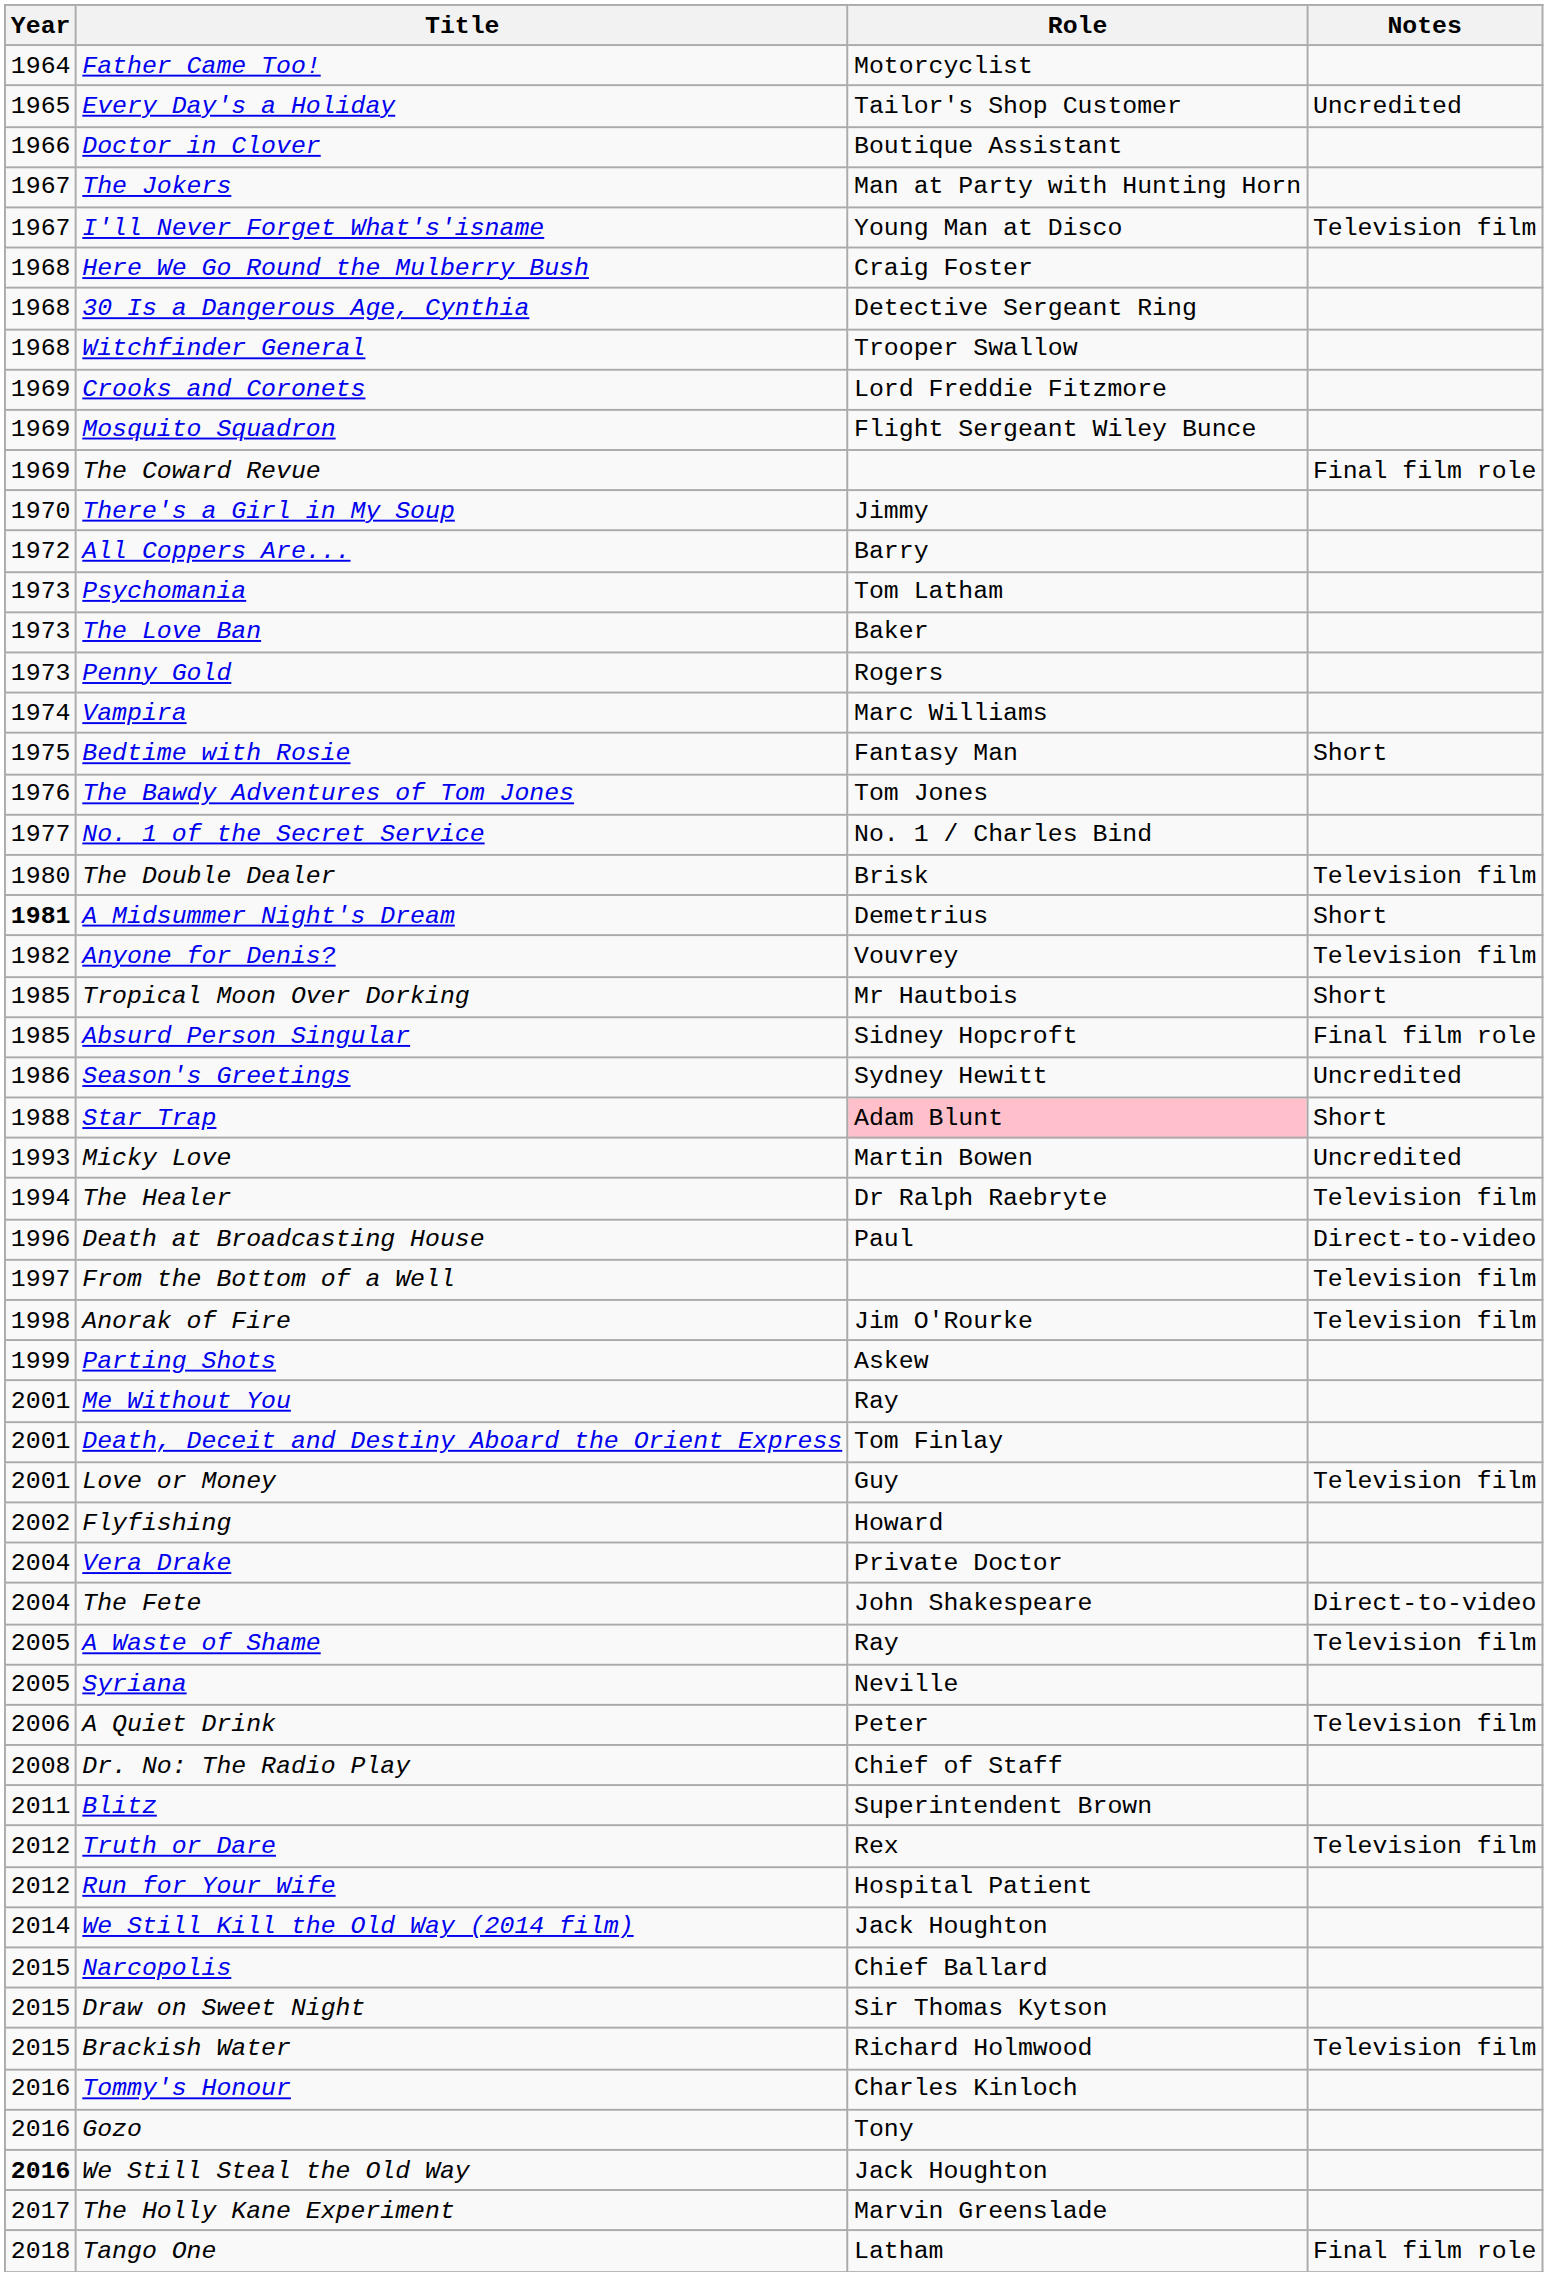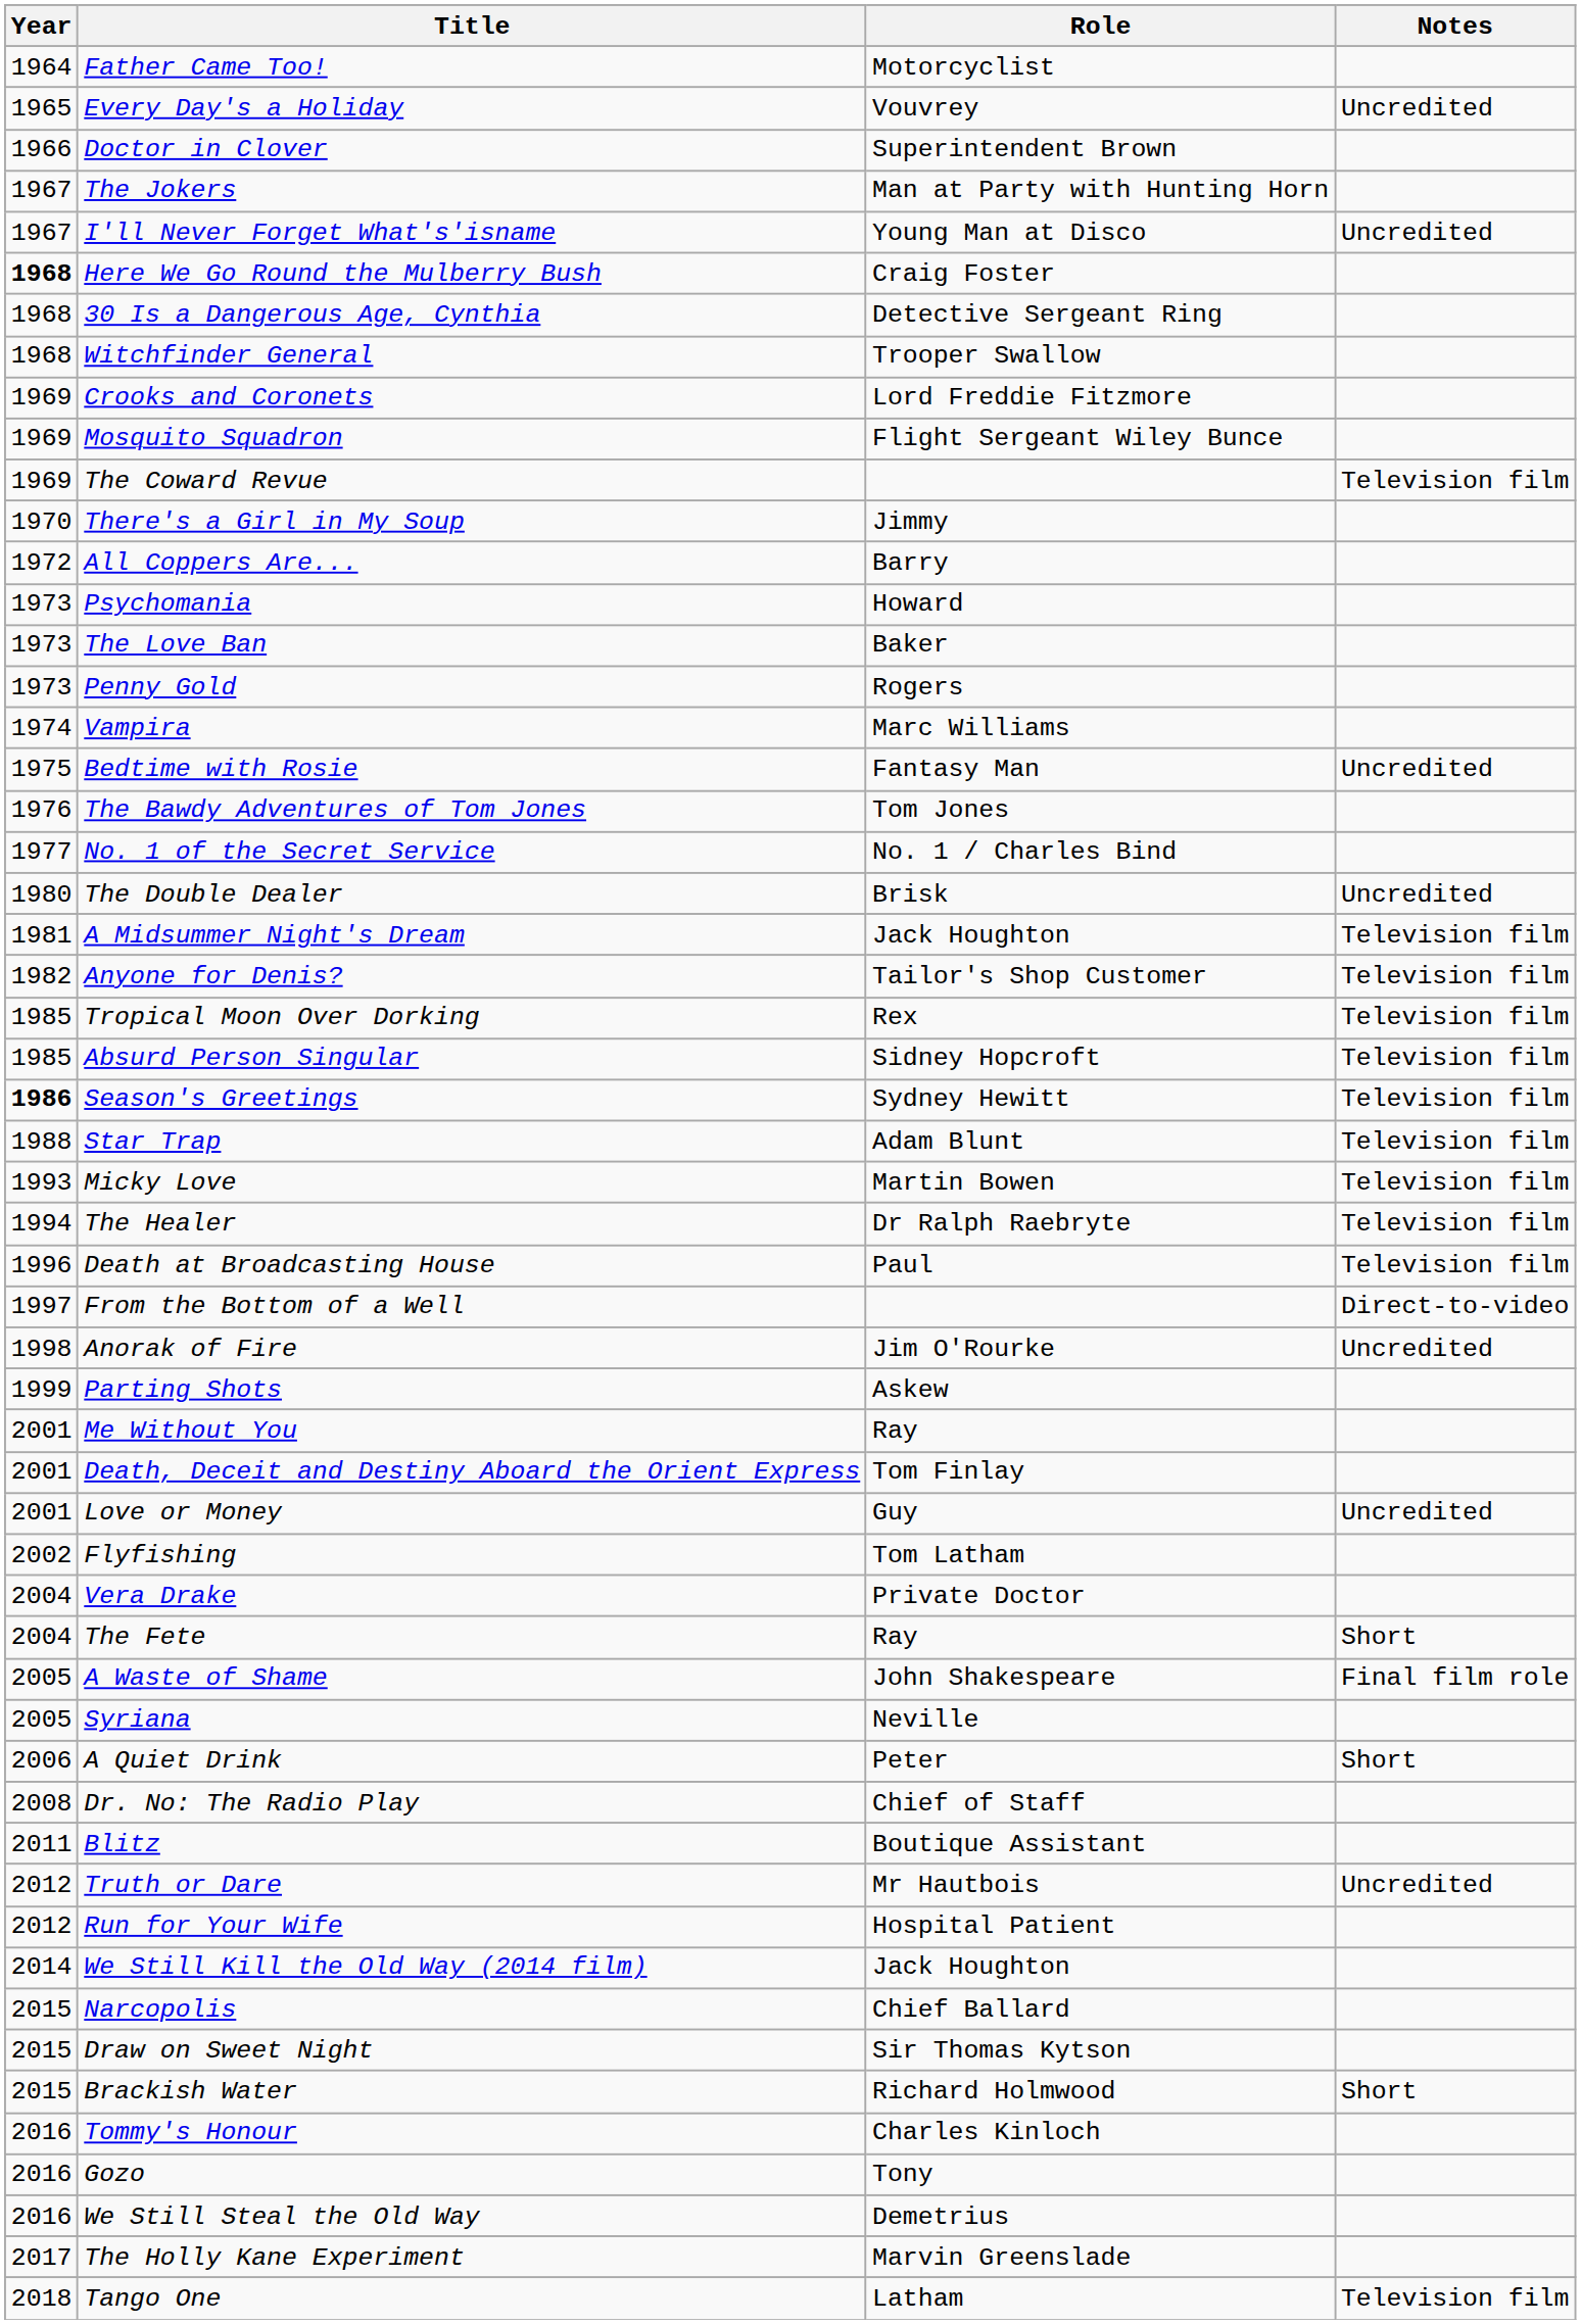Every Day's a Holiday | Role: Tailor's Shop Customer -> Vouvrey
Doctor in Clover | Role: Boutique Assistant -> Superintendent Brown
I'll Never Forget What's'isname | Notes: Television film -> Uncredited
Here We Go Round the Mulberry Bush | Year: normal -> bold
The Coward Revue | Notes: Final film role -> Television film
Psychomania | Role: Tom Latham -> Howard
Bedtime with Rosie | Notes: Short -> Uncredited
The Double Dealer | Notes: Television film -> Uncredited
A Midsummer Night's Dream | Year: bold -> normal
A Midsummer Night's Dream | Role: Demetrius -> Jack Houghton
A Midsummer Night's Dream | Notes: Short -> Television film
Anyone for Denis? | Role: Vouvrey -> Tailor's Shop Customer
Tropical Moon Over Dorking | Role: Mr Hautbois -> Rex
Tropical Moon Over Dorking | Notes: Short -> Television film
Absurd Person Singular | Notes: Final film role -> Television film
Season's Greetings | Year: normal -> bold
Season's Greetings | Notes: Uncredited -> Television film
Star Trap | Role: pink background -> no background
Star Trap | Notes: Short -> Television film
Micky Love | Notes: Uncredited -> Television film
Death at Broadcasting House | Notes: Direct-to-video -> Television film
From the Bottom of a Well | Notes: Television film -> Direct-to-video
Anorak of Fire | Notes: Television film -> Uncredited
Love or Money | Notes: Television film -> Uncredited
Flyfishing | Role: Howard -> Tom Latham
The Fete | Role: John Shakespeare -> Ray
The Fete | Notes: Direct-to-video -> Short
A Waste of Shame | Role: Ray -> John Shakespeare
A Waste of Shame | Notes: Television film -> Final film role
A Quiet Drink | Notes: Television film -> Short
Blitz | Role: Superintendent Brown -> Boutique Assistant
Truth or Dare | Role: Rex -> Mr Hautbois
Truth or Dare | Notes: Television film -> Uncredited
Brackish Water | Notes: Television film -> Short
We Still Steal the Old Way | Year: bold -> normal
We Still Steal the Old Way | Role: Jack Houghton -> Demetrius
Tango One | Notes: Final film role -> Television film
